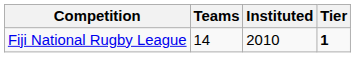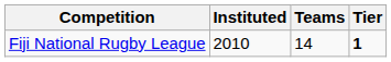columns swapped: Teams <-> Instituted
